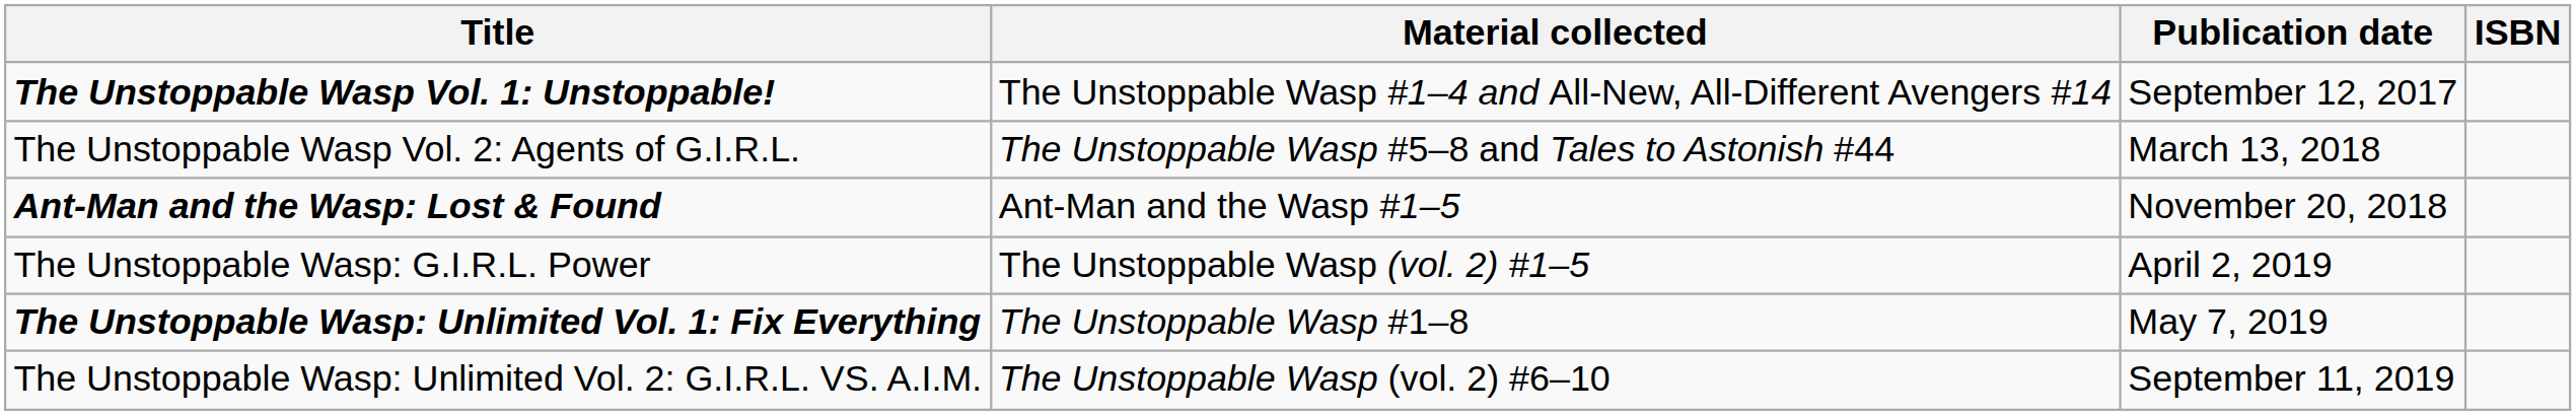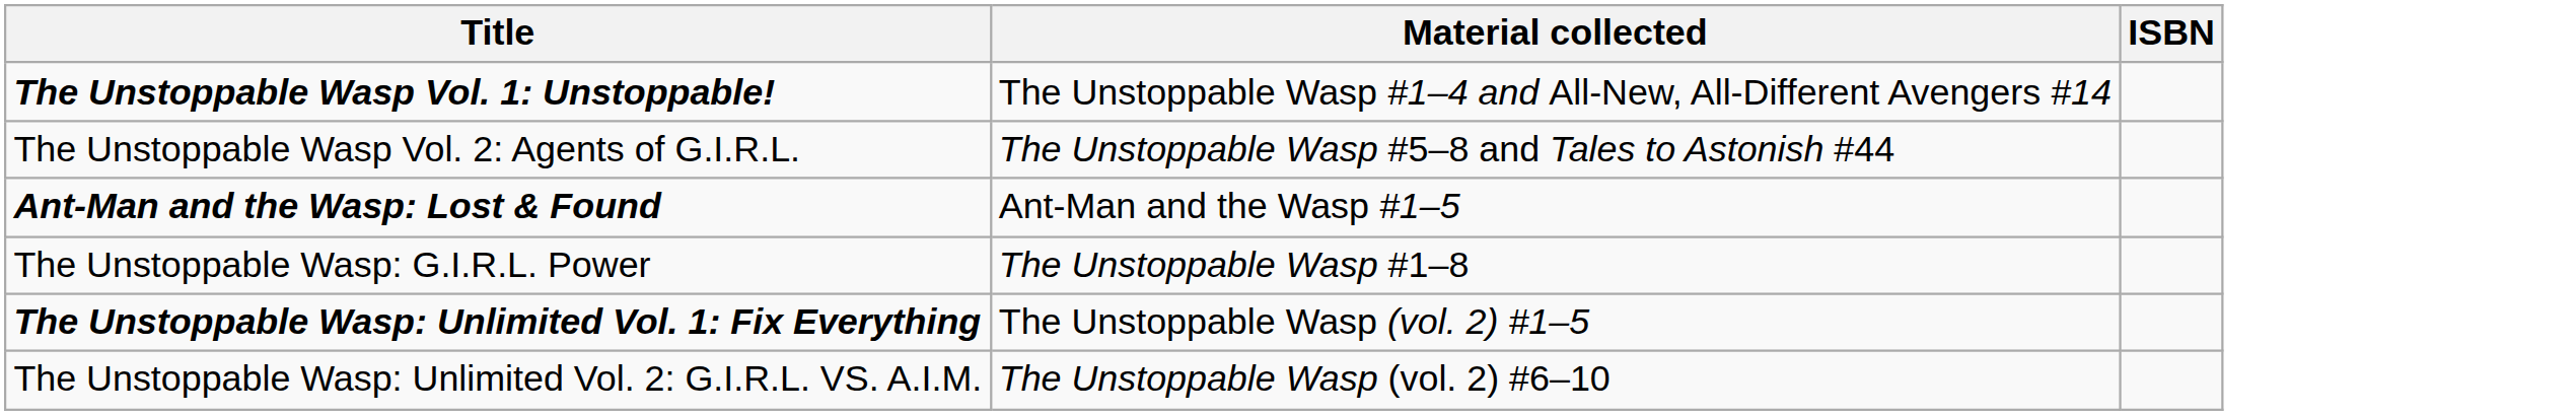- column: Publication date | September 12, 2017 | March 13, 2018 | November 20, 2018 | April 2, 2019 | May 7, 2019 | September 11, 2019
The Unstoppable Wasp: G.I.R.L. Power | Material collected: The Unstoppable Wasp (vol. 2) #1–5 -> The Unstoppable Wasp #1–8
The Unstoppable Wasp: Unlimited Vol. 1: Fix Everything | Material collected: The Unstoppable Wasp #1–8 -> The Unstoppable Wasp (vol. 2) #1–5
